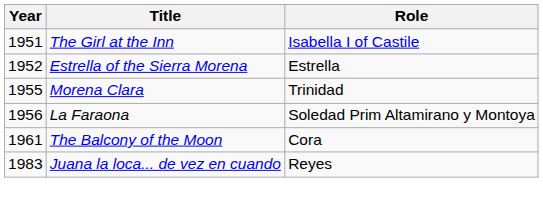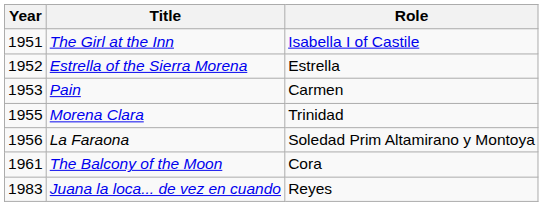+ row: 1953 | Pain | Carmen
